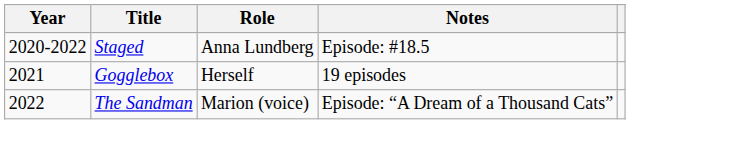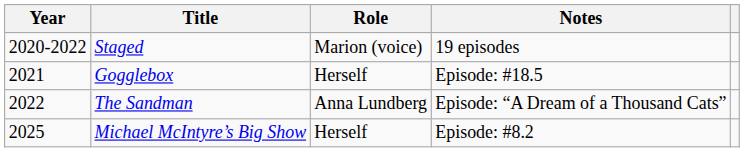Staged | Role: Anna Lundberg -> Marion (voice)
Staged | Notes: Episode: #18.5 -> 19 episodes
Gogglebox | Notes: 19 episodes -> Episode: #18.5
The Sandman | Role: Marion (voice) -> Anna Lundberg
+ row: 2025 | Michael McIntyre’s Big Show | Herself | Episode: #8.2
